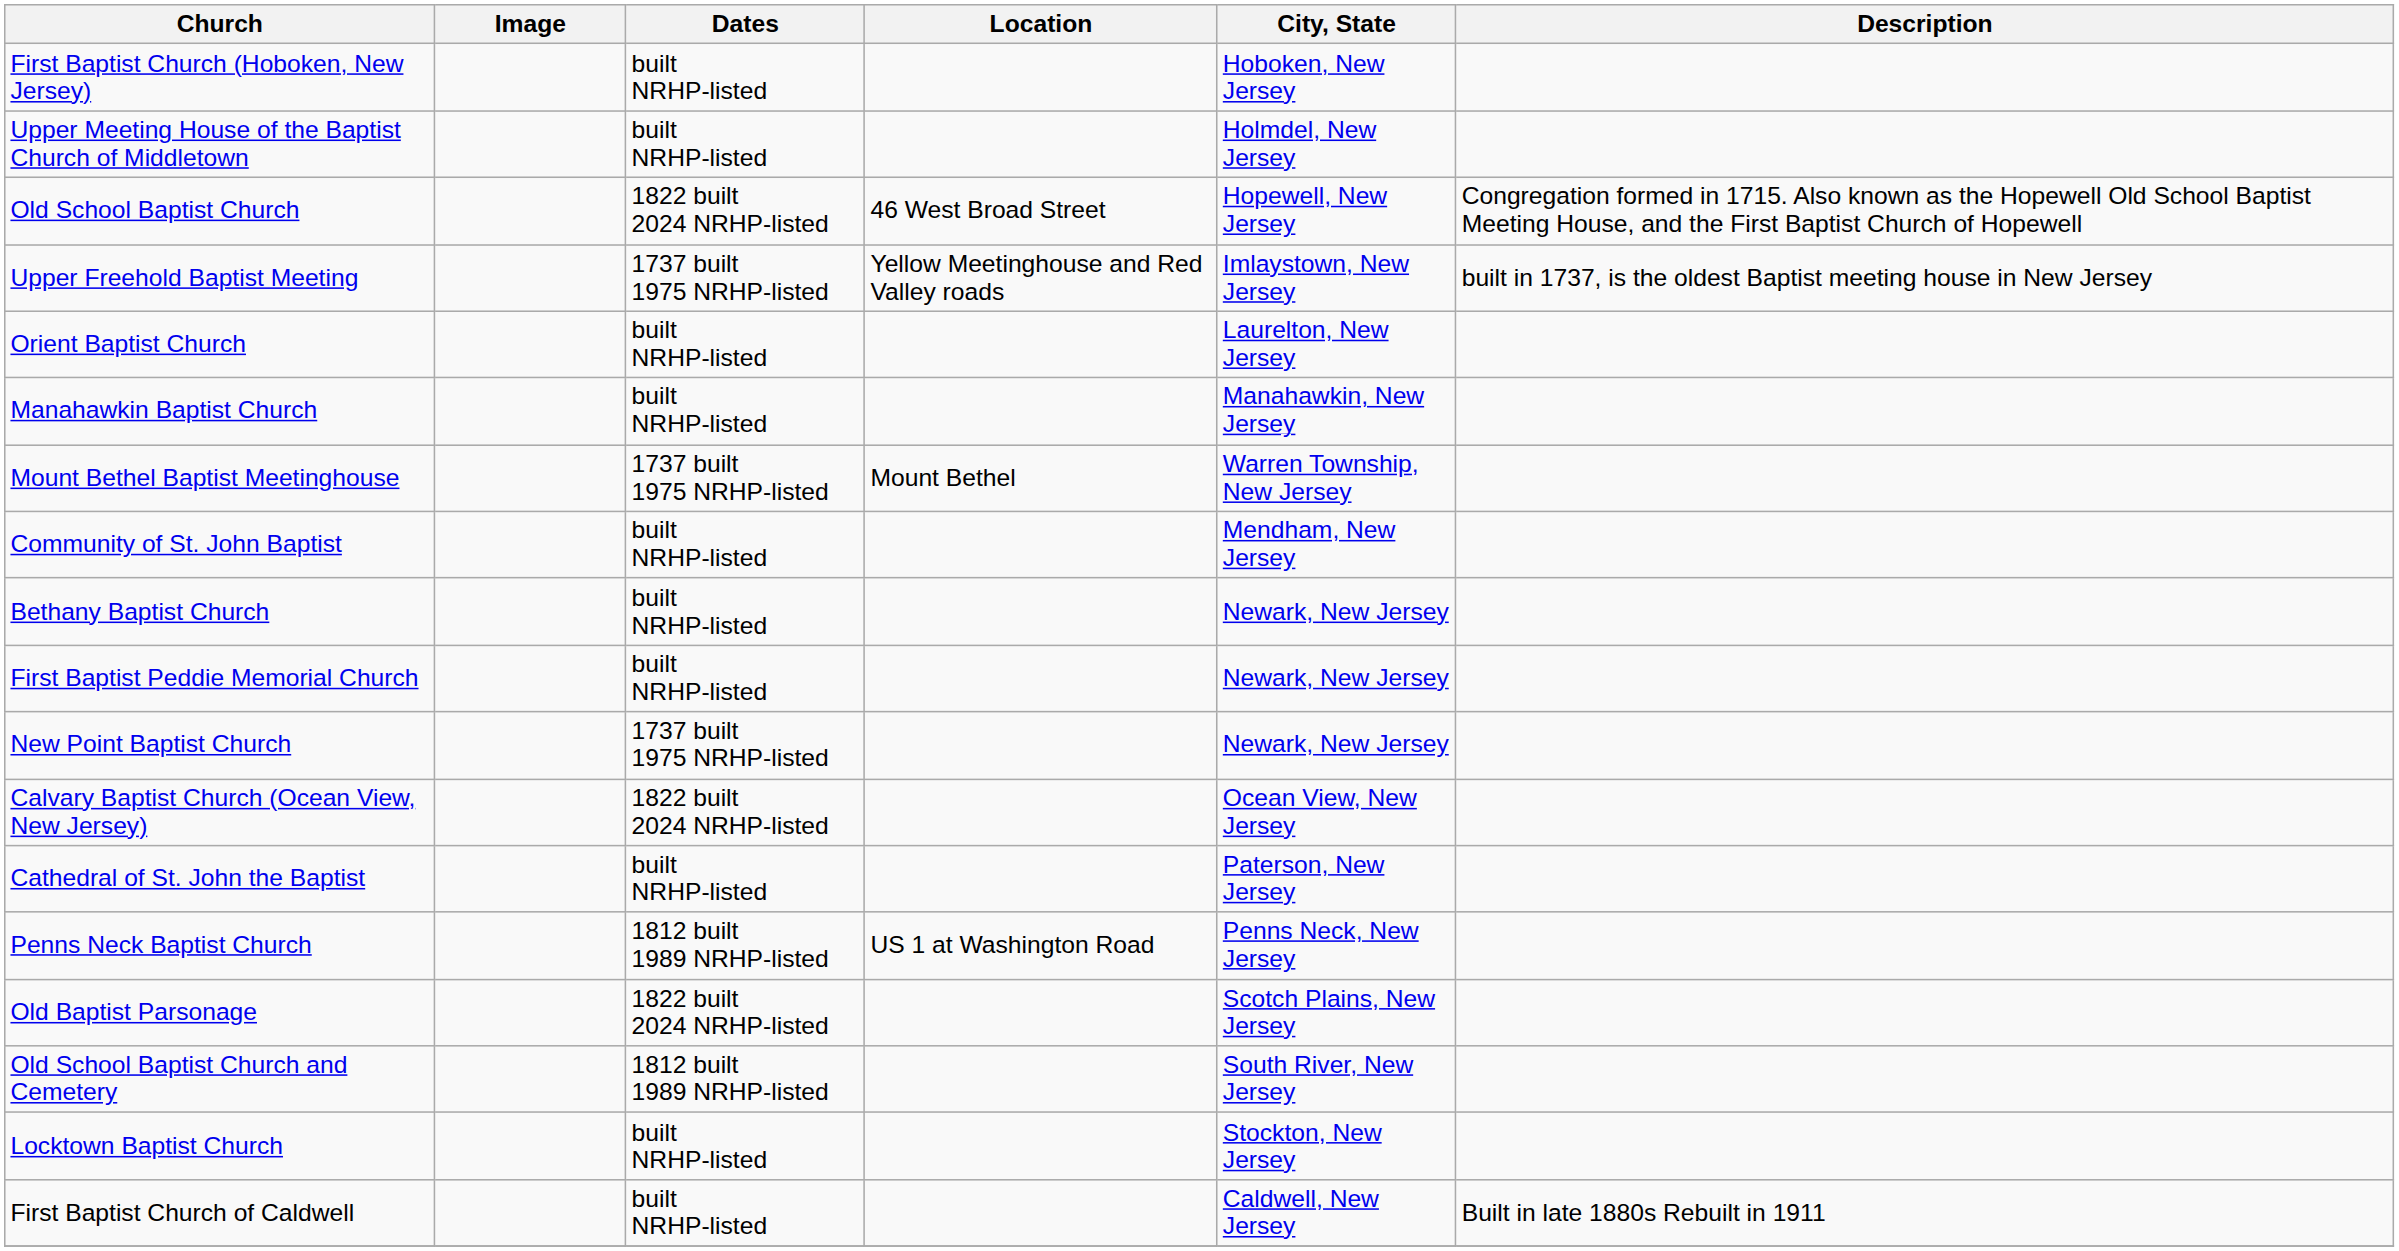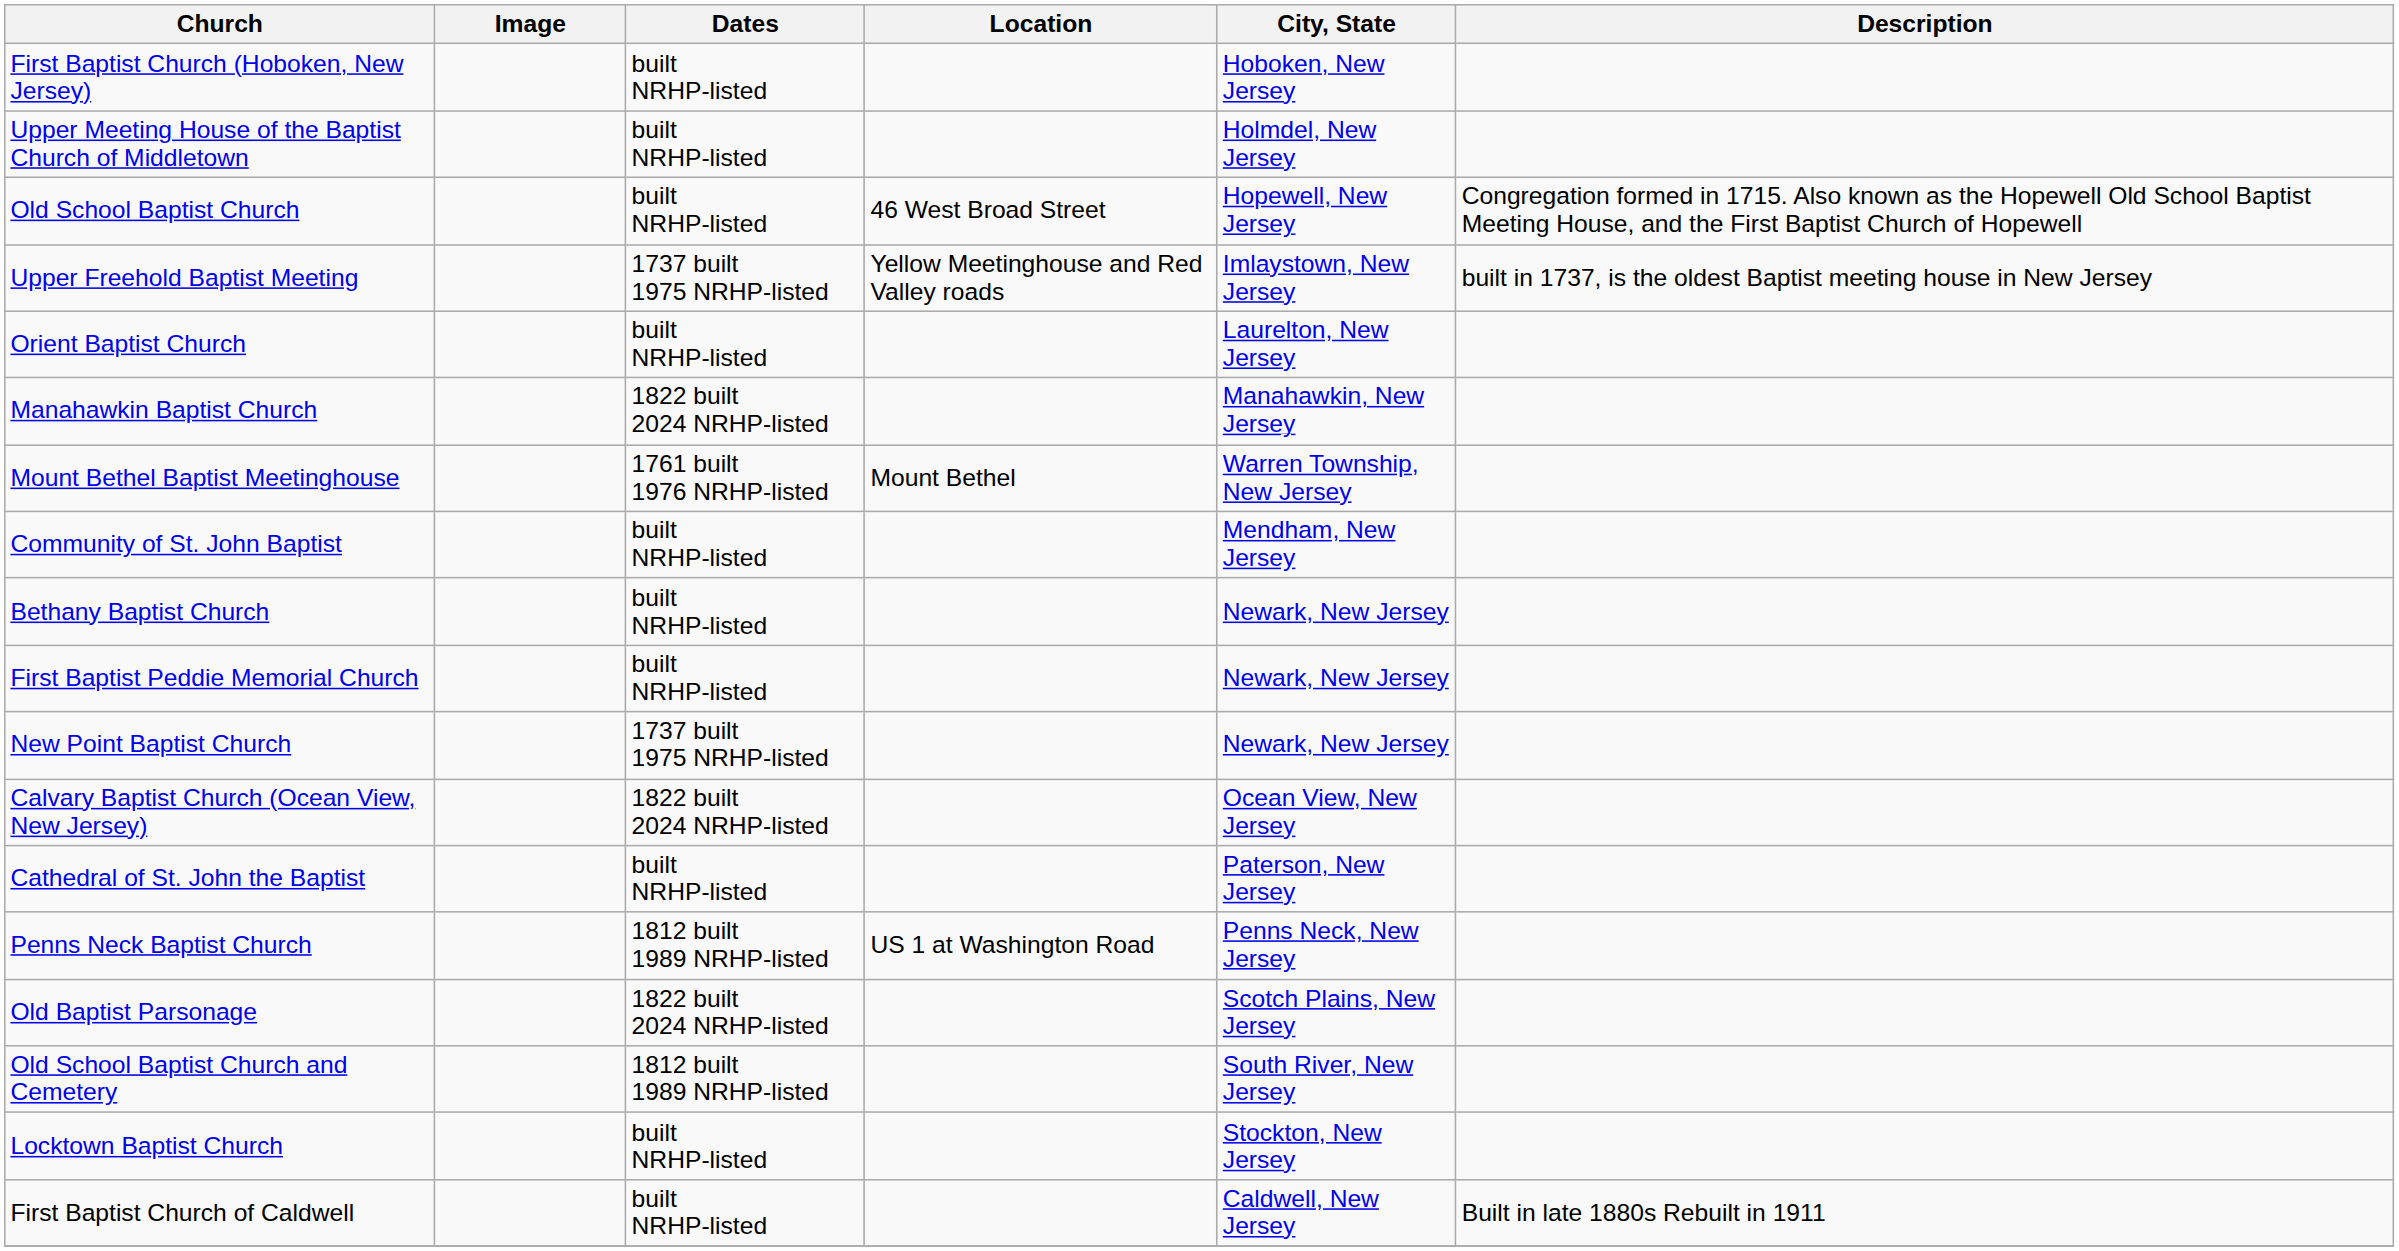Old School Baptist Church | Dates: 1822 built 2024 NRHP-listed -> built NRHP-listed
Manahawkin Baptist Church | Dates: built NRHP-listed -> 1822 built 2024 NRHP-listed
Mount Bethel Baptist Meetinghouse | Dates: 1737 built 1975 NRHP-listed -> 1761 built 1976 NRHP-listed
